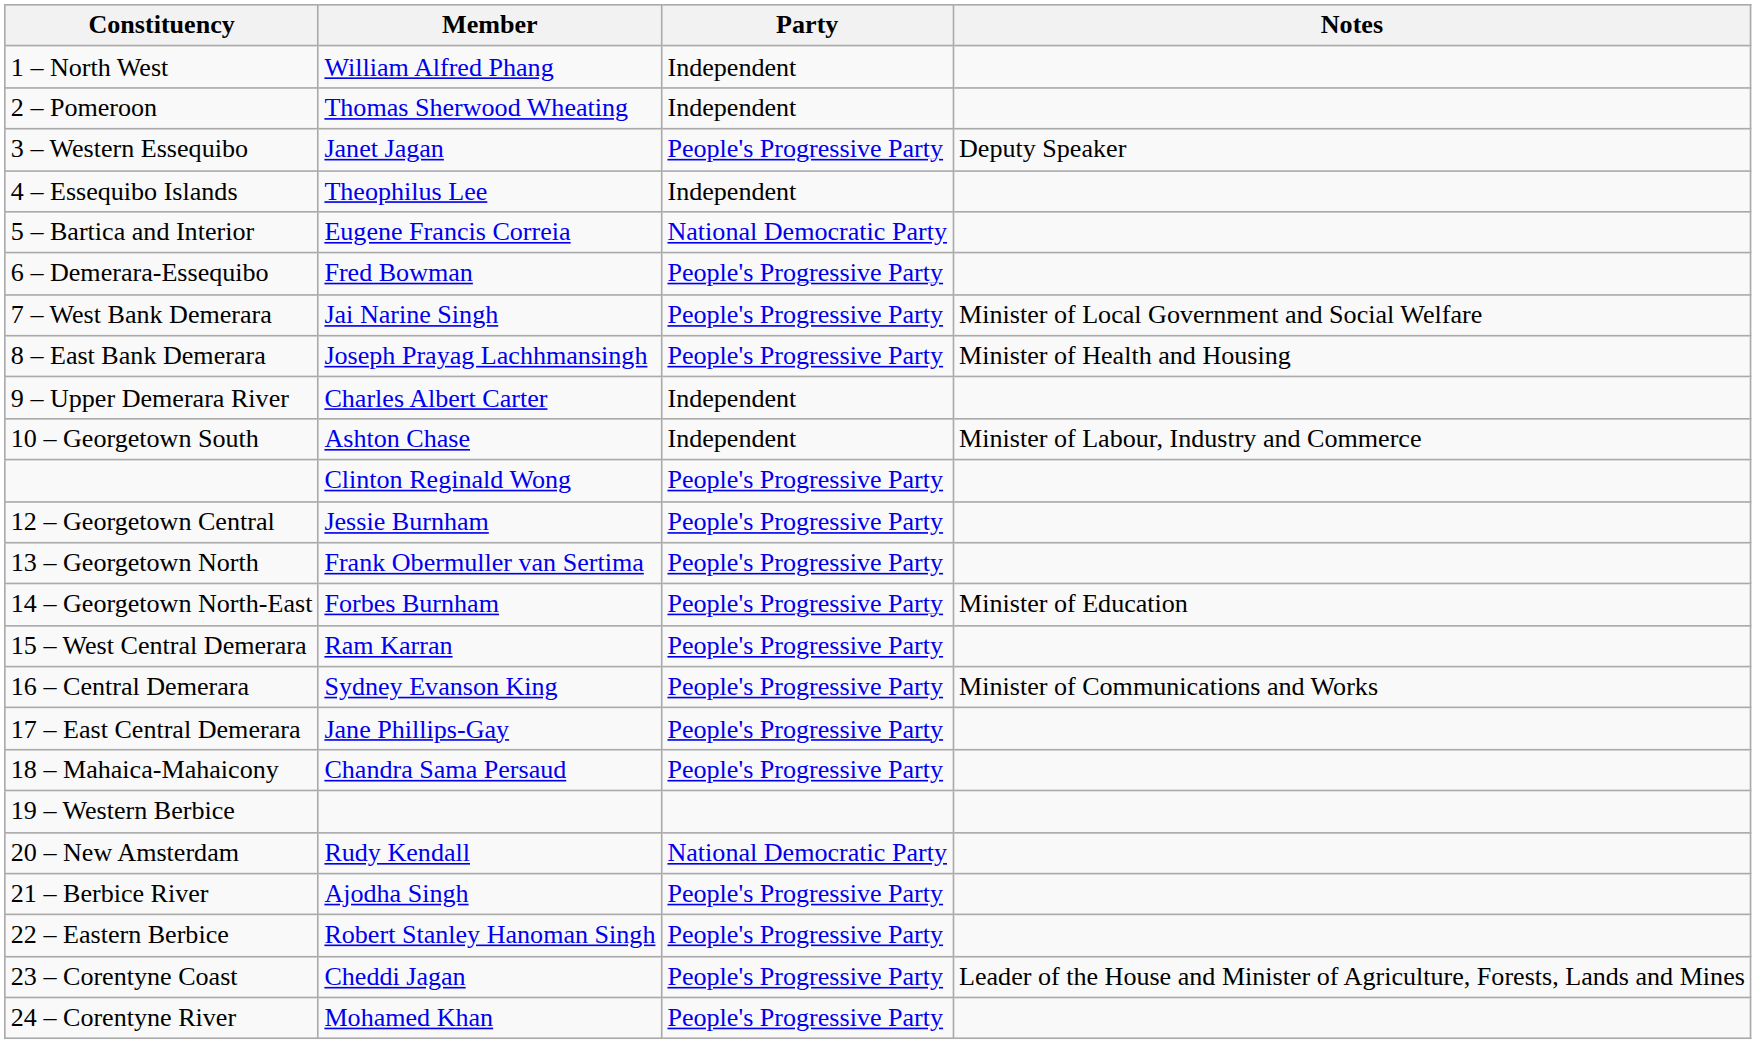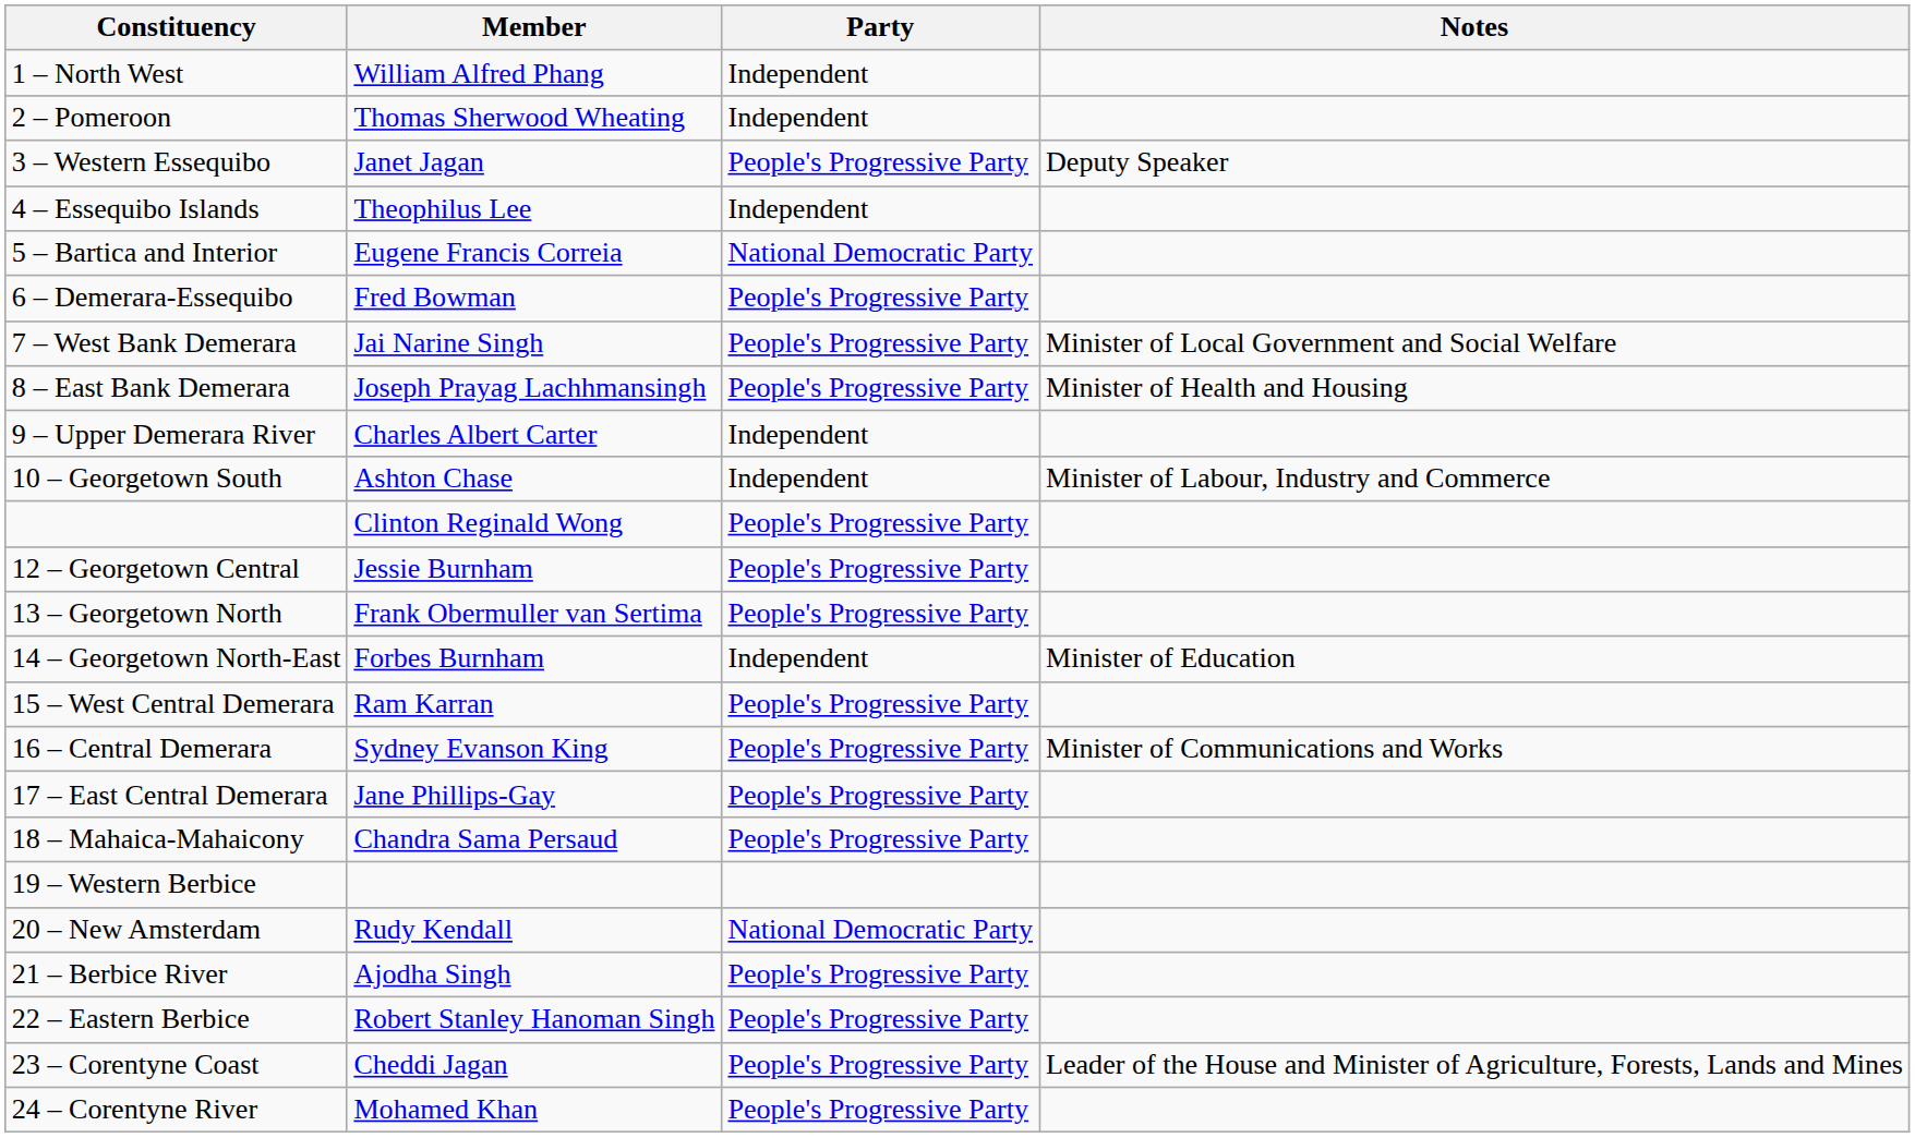14 – Georgetown North-East | Party: People's Progressive Party -> Independent
